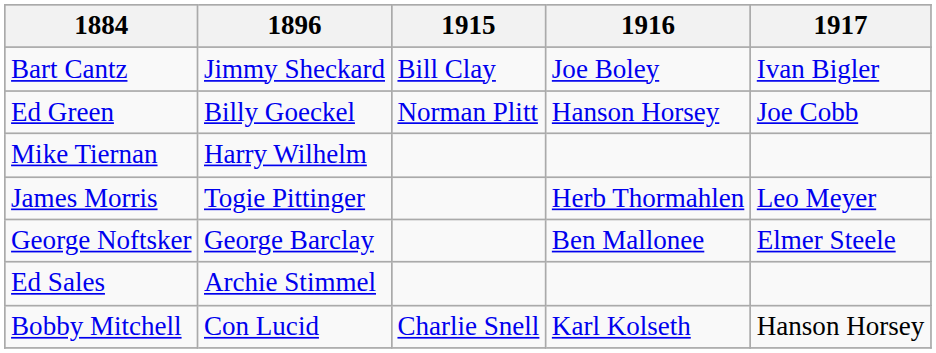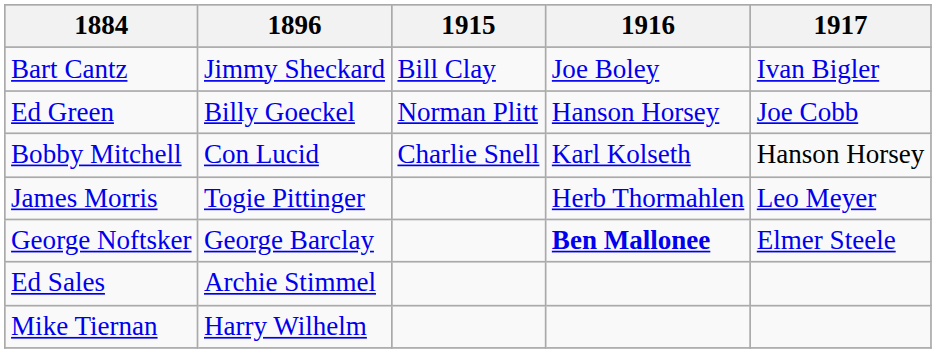rows swapped: Bobby Mitchell <-> Mike Tiernan
George Noftsker | 1916: normal -> bold
